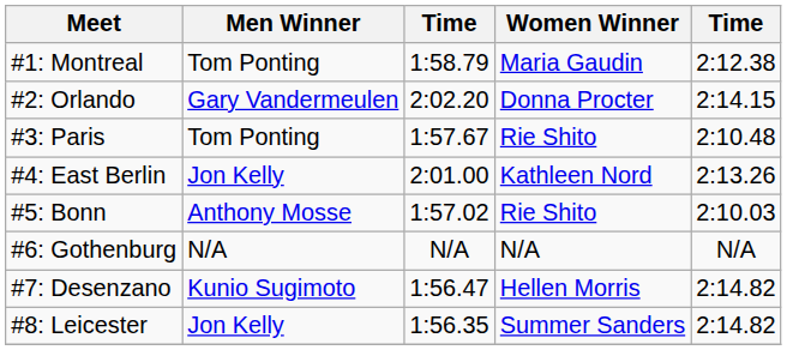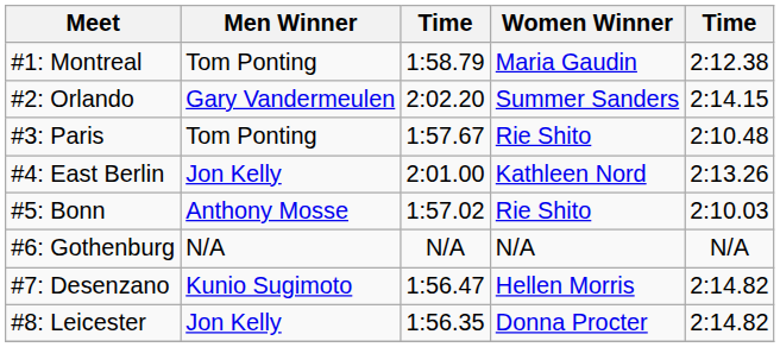#2: Orlando | Women Winner: Donna Procter -> Summer Sanders
#8: Leicester | Women Winner: Summer Sanders -> Donna Procter
